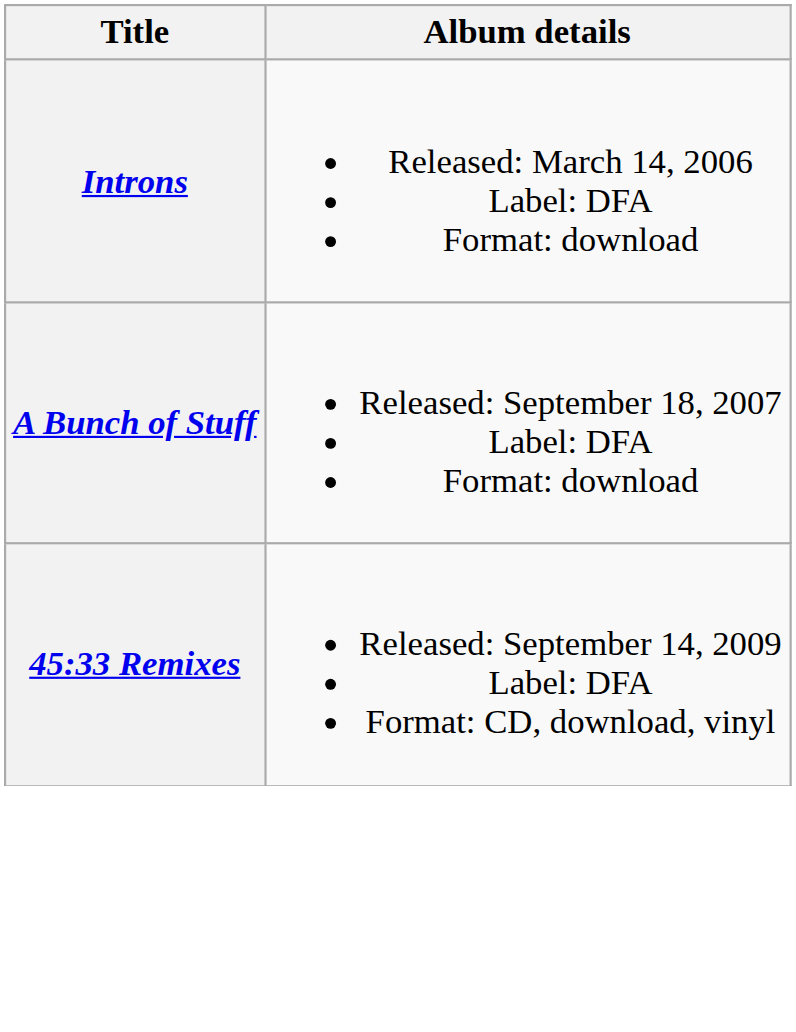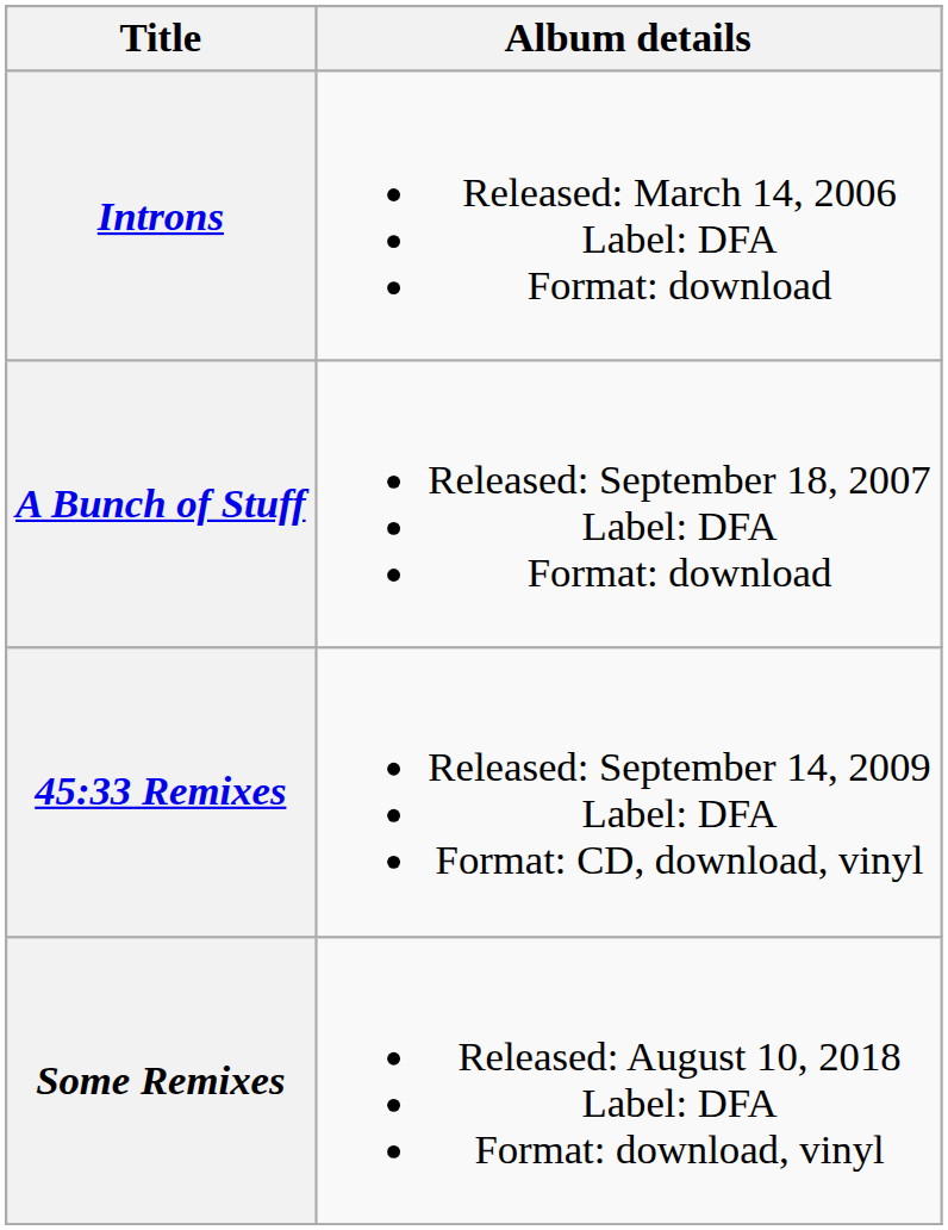+ row: Some Remixes | Released: August 10, 2018 Label: DFA Format: download, vinyl
